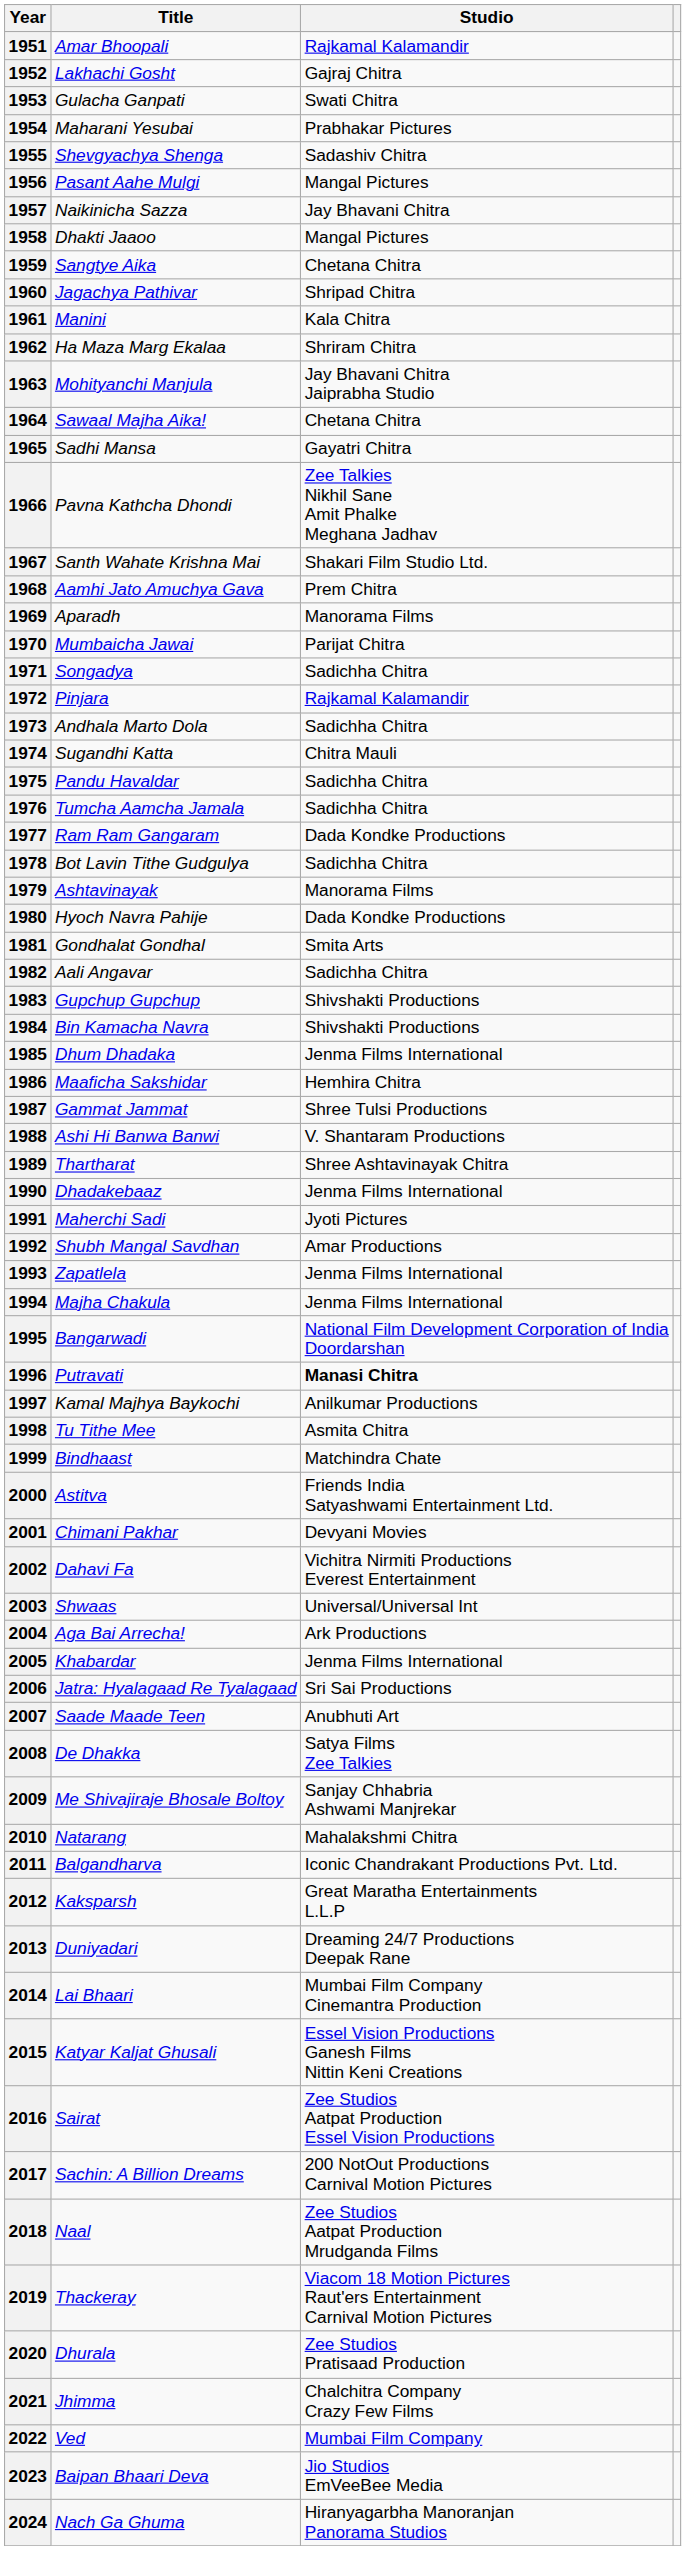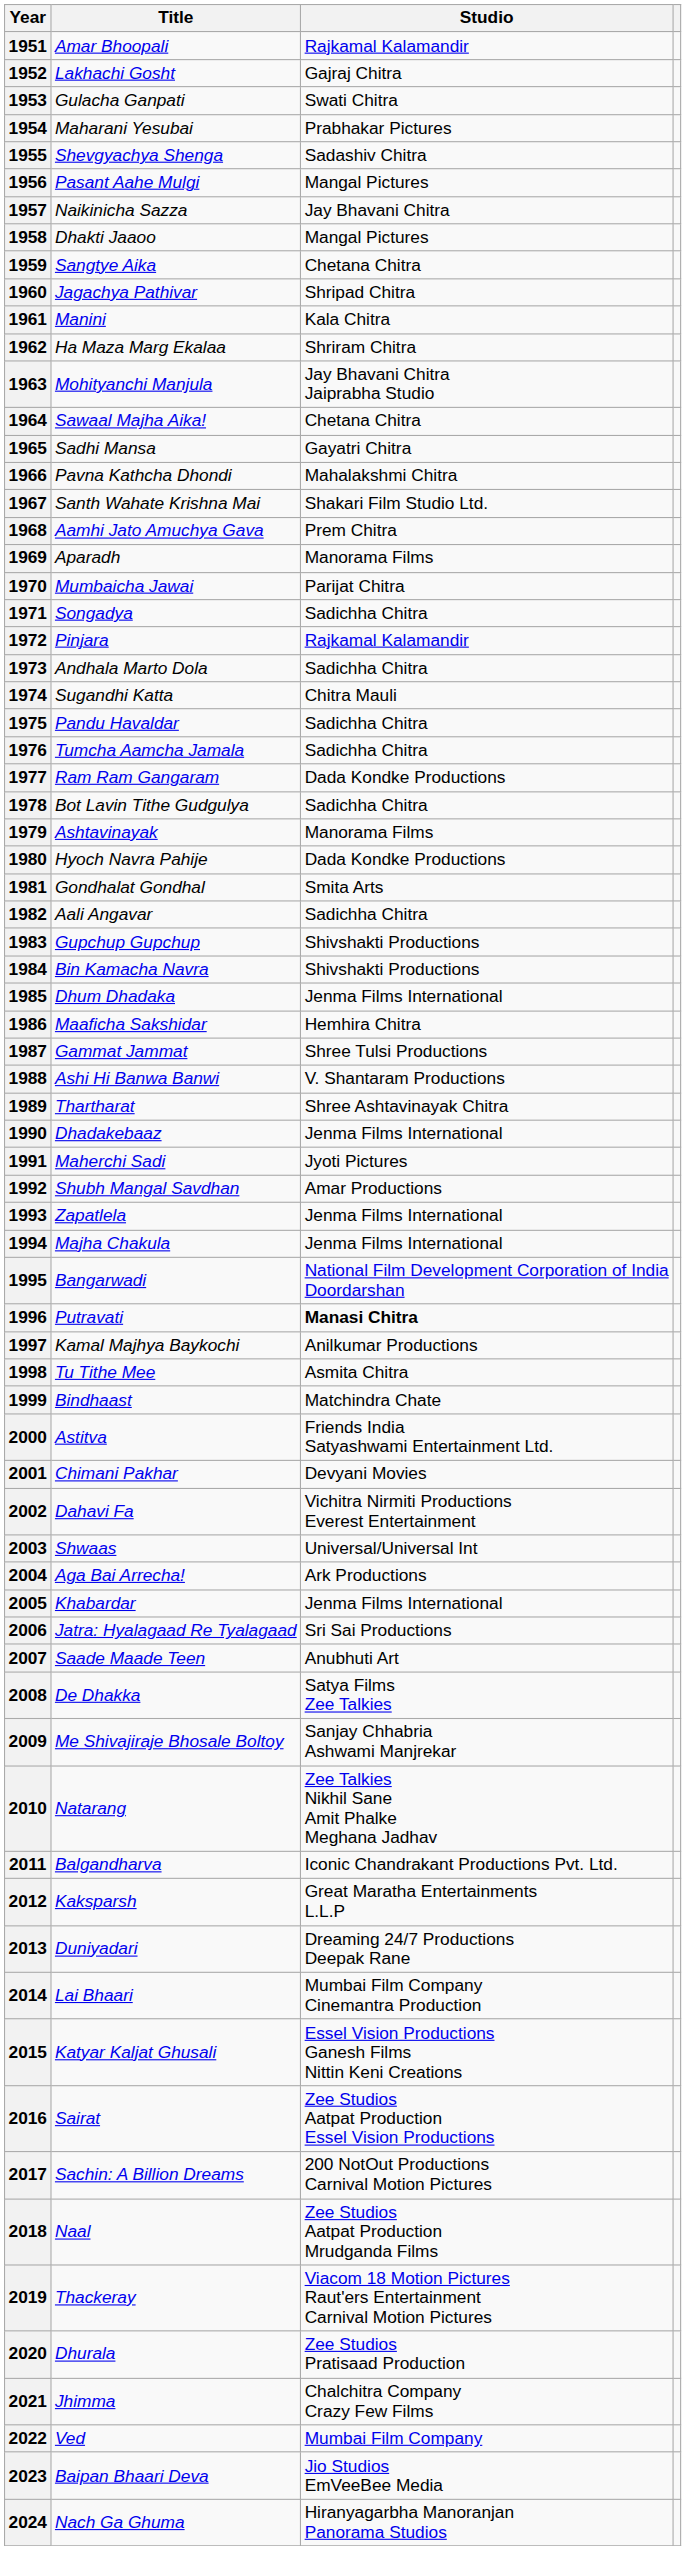1966 | Studio: Zee Talkies Nikhil Sane Amit Phalke Meghana Jadhav -> Mahalakshmi Chitra
2010 | Studio: Mahalakshmi Chitra -> Zee Talkies Nikhil Sane Amit Phalke Meghana Jadhav
